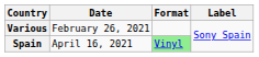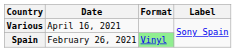Various | Date: February 26, 2021 -> April 16, 2021
Spain | Date: April 16, 2021 -> February 26, 2021
